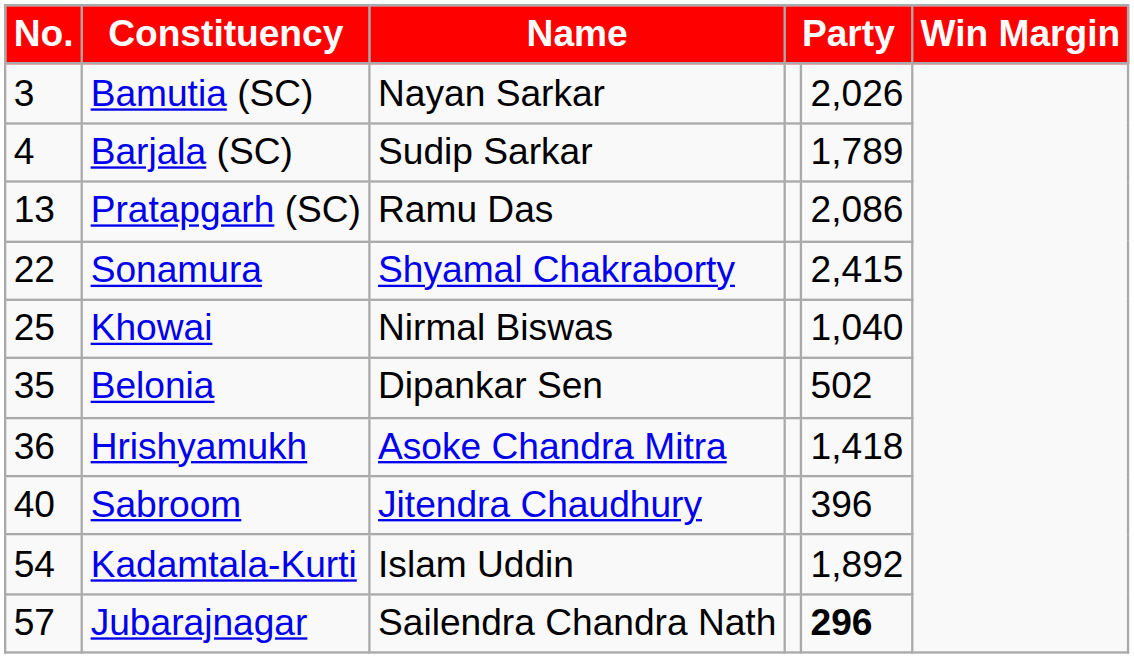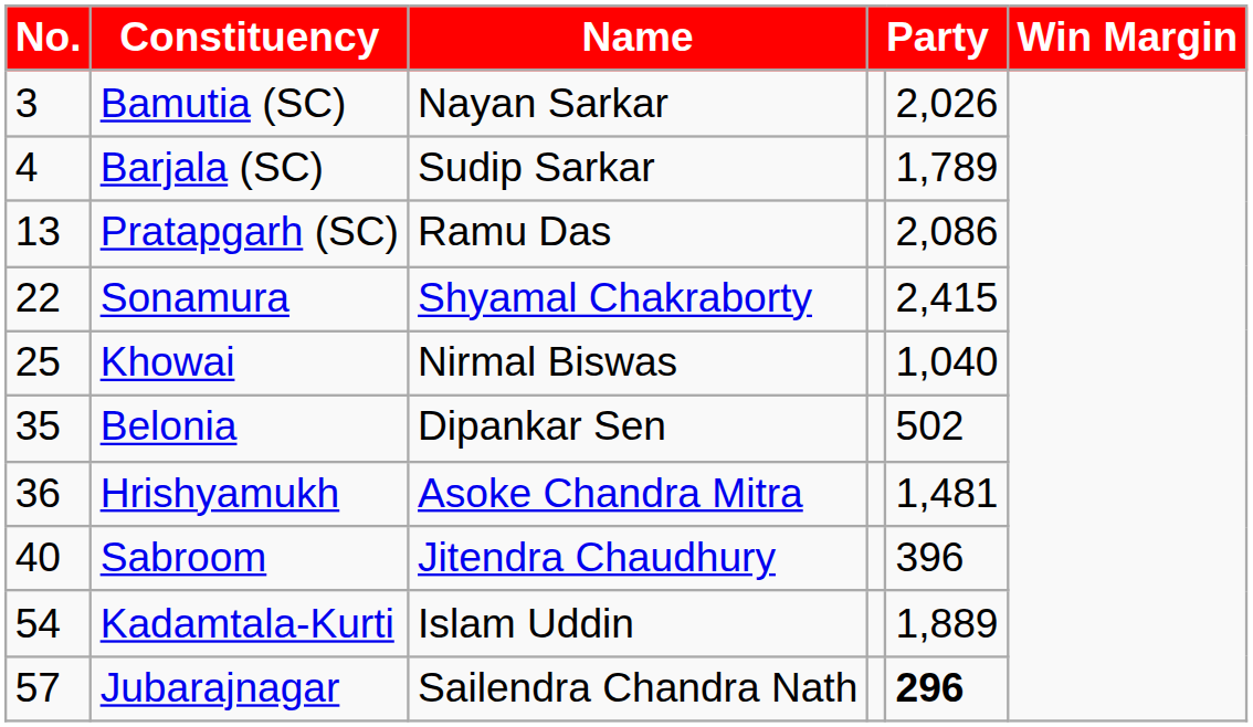Hrishyamukh | column 5: 1,418 -> 1,481
Kadamtala-Kurti | column 5: 1,892 -> 1,889
